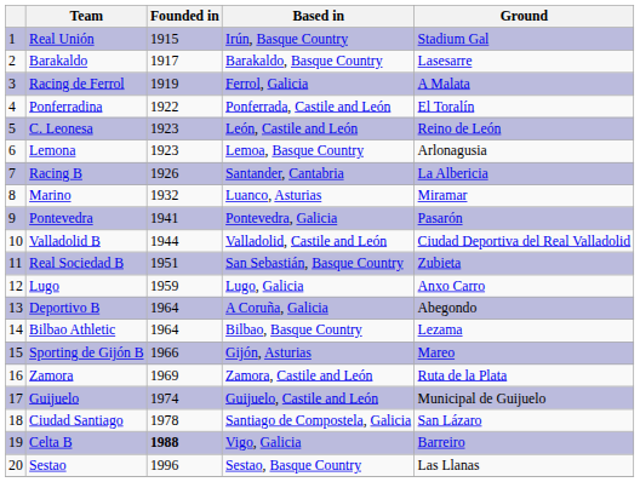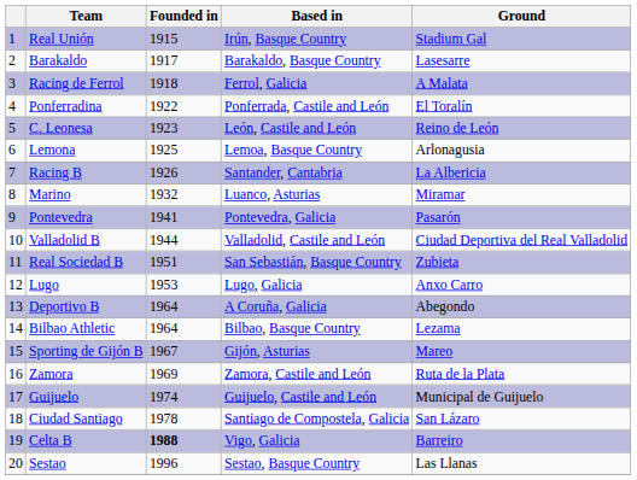Racing de Ferrol | Founded in: 1919 -> 1918
Lemona | Founded in: 1923 -> 1925
Lugo | Founded in: 1959 -> 1953
Sporting de Gijón B | Founded in: 1966 -> 1967
